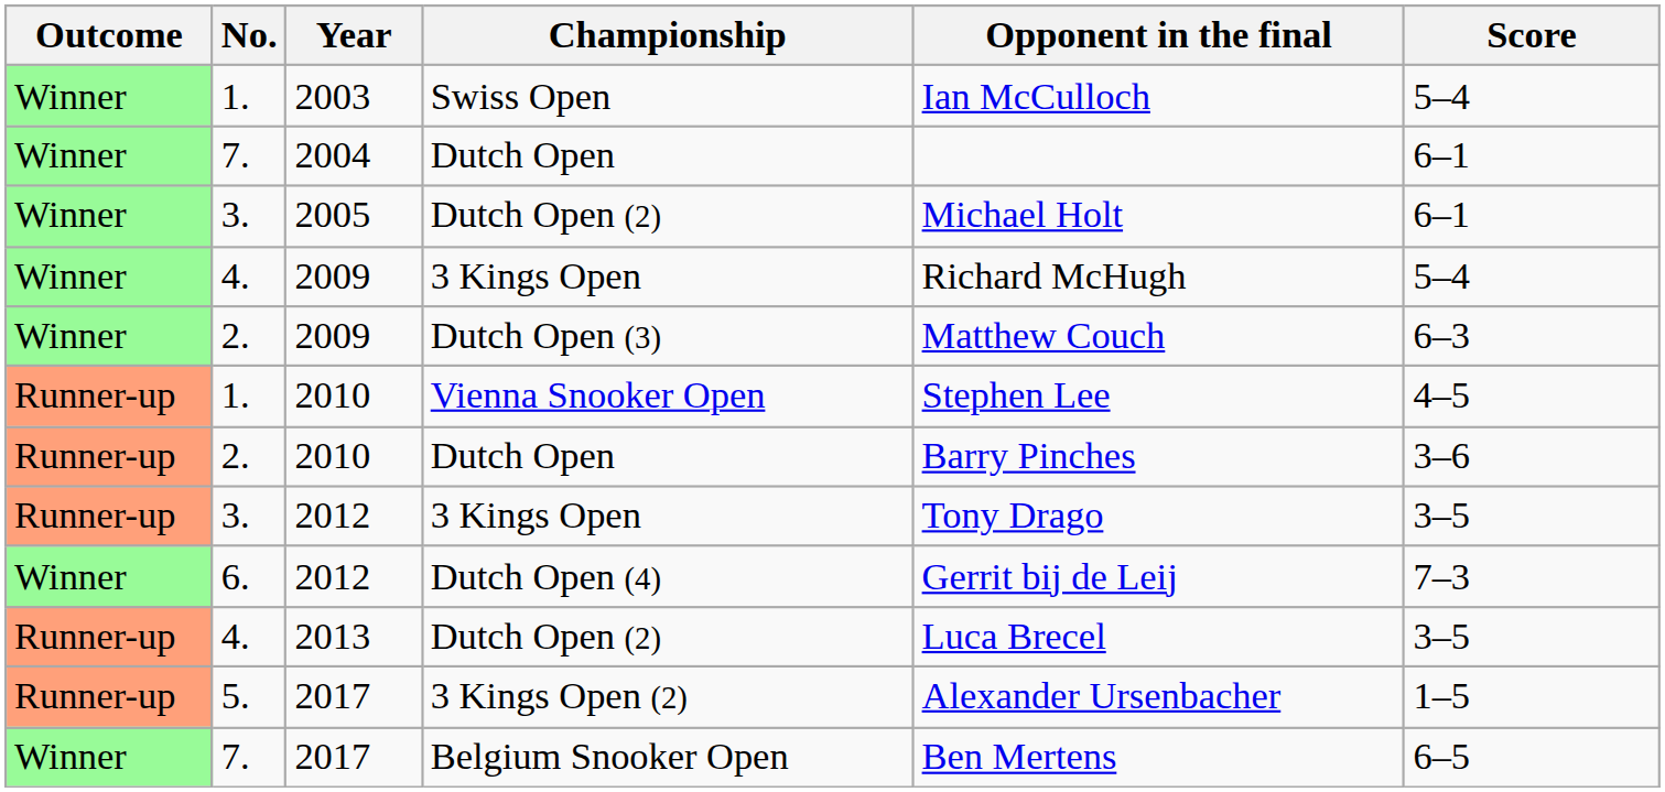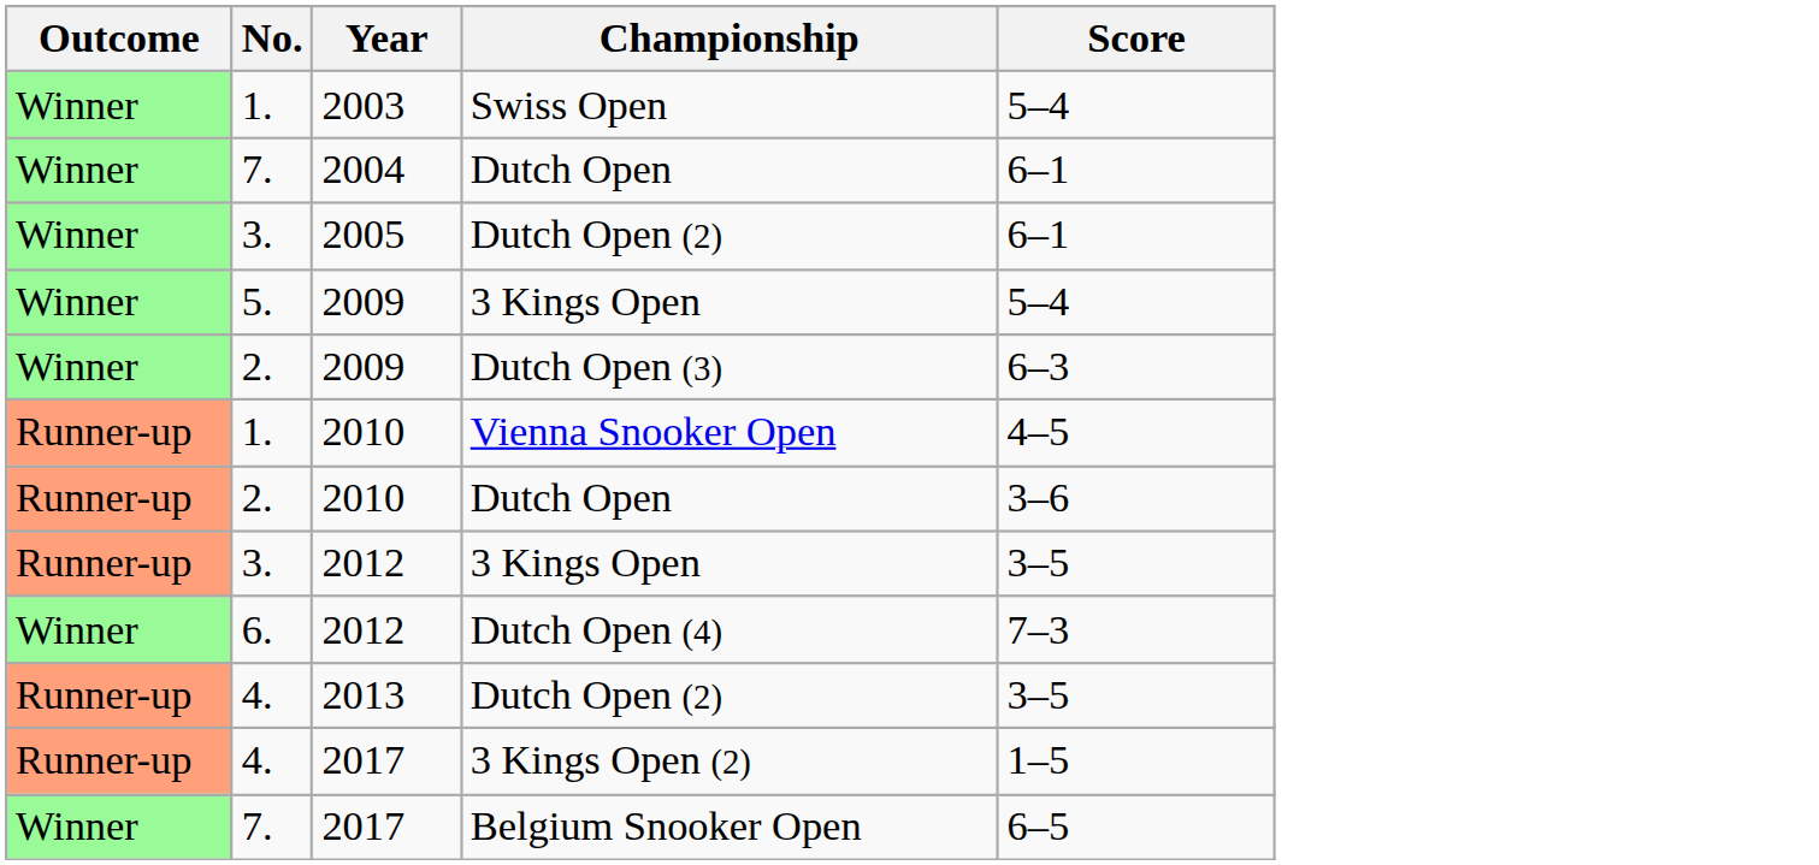- column: Opponent in the final | Ian McCulloch | Michael Holt | Richard McHugh | Matthew Couch | Stephen Lee | Barry Pinches | Tony Drago | Gerrit bij de Leij | Luca Brecel | Alexander Ursenbacher | Ben Mertens
2009 / 3 Kings Open | No.: 4. -> 5.
3 Kings Open (2) | No.: 5. -> 4.
